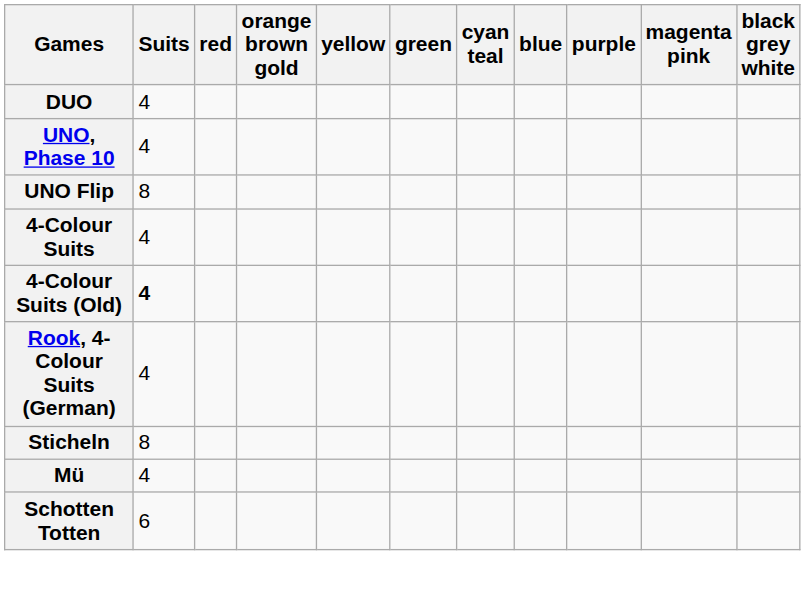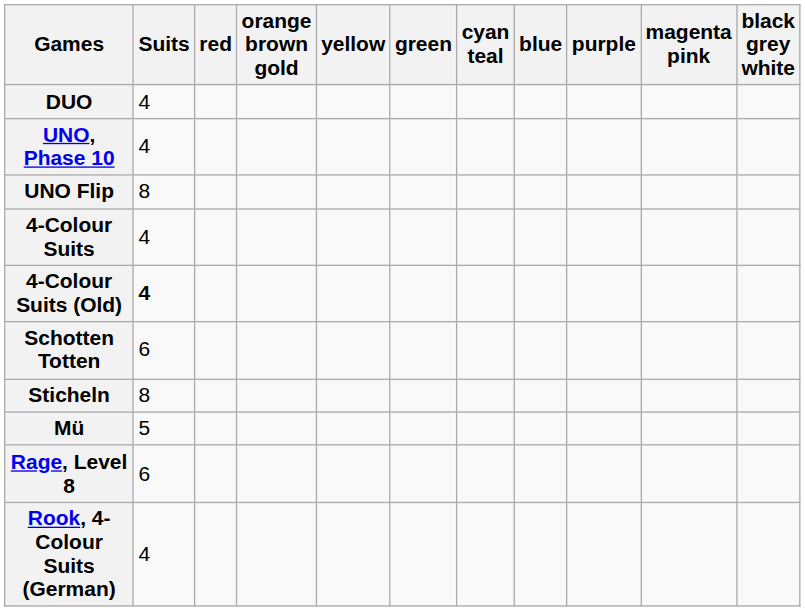rows swapped: Rook, 4-Colour Suits (German) <-> Schotten Totten
Mü | Suits: 4 -> 5
+ row: Rage, Level 8 | 6
